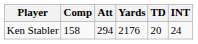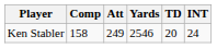Ken Stabler | Att: 294 -> 249
Ken Stabler | Yards: 2176 -> 2546
